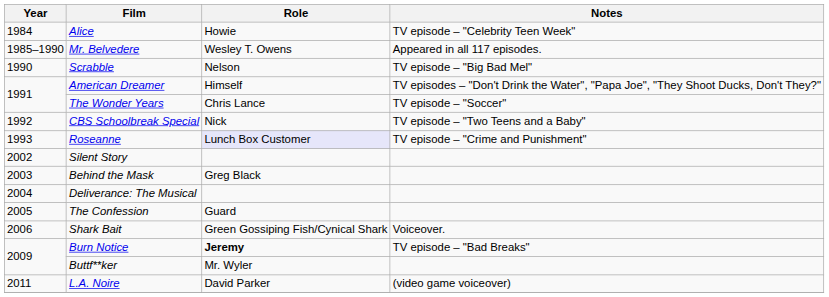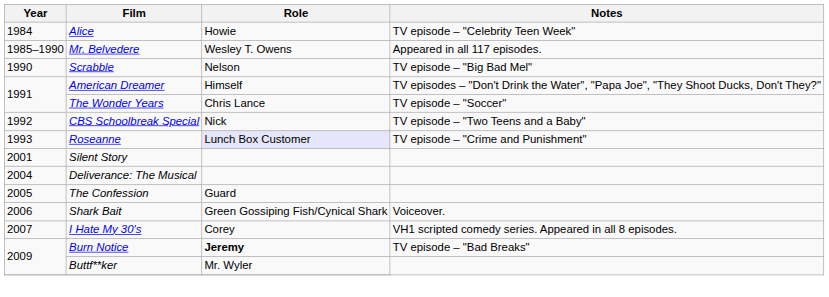Silent Story | Year: 2002 -> 2001
- row: 2003 | Behind the Mask | Greg Black
+ row: 2007 | I Hate My 30's | Corey | VH1 scripted comedy series. Appeared in all 8 episodes.
- row: 2011 | L.A. Noire | David Parker | (video game voiceover)
